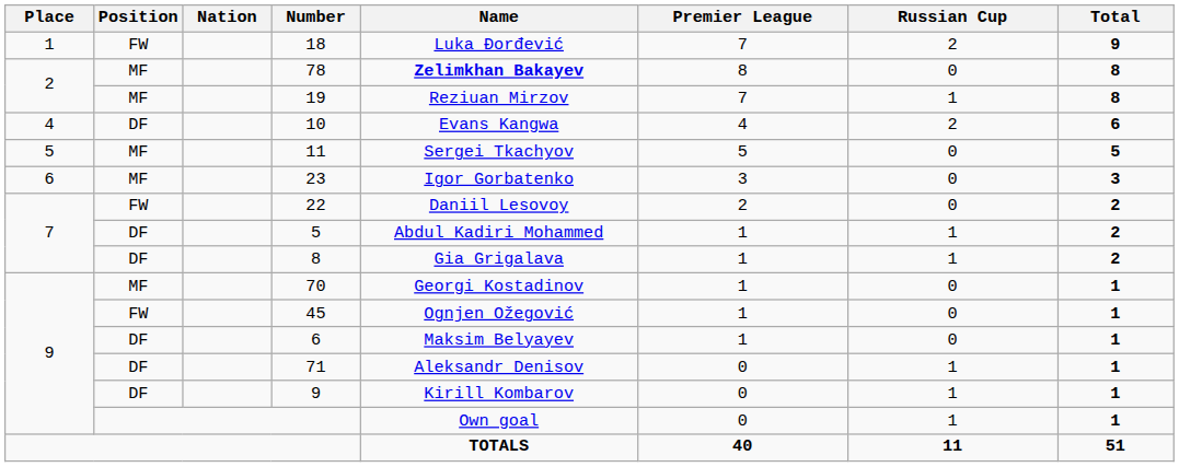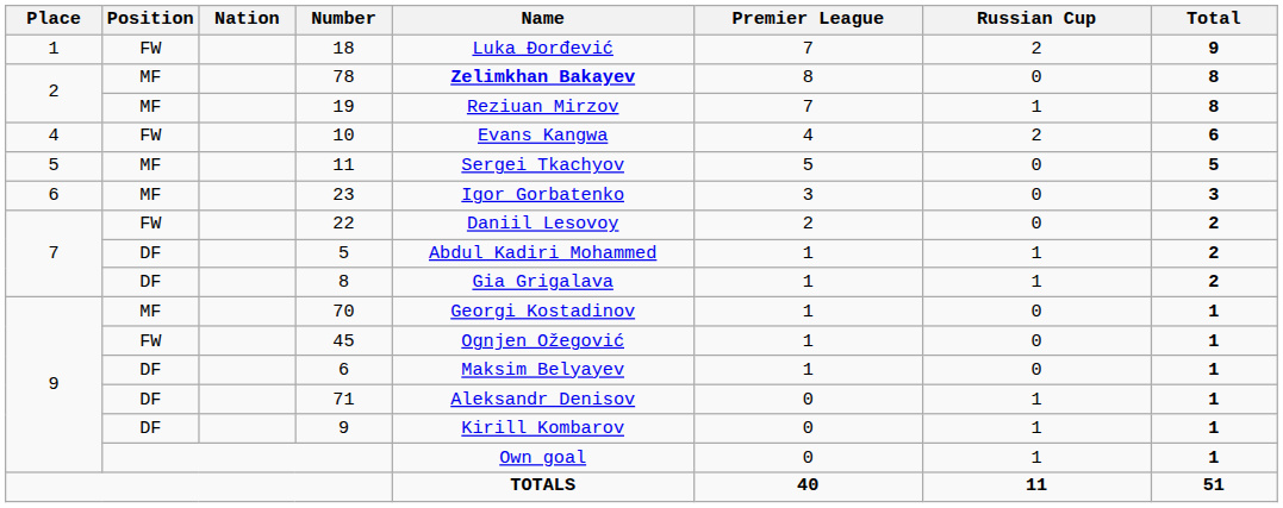10 | Position: DF -> FW
